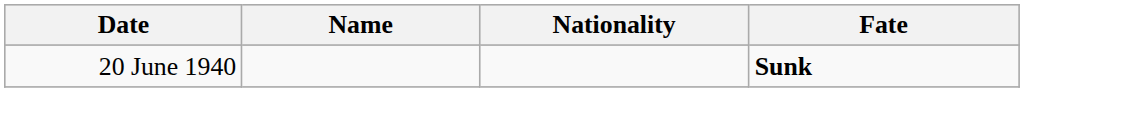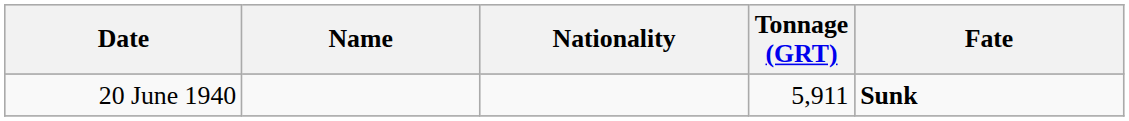+ column: Tonnage (GRT) | 5,911
